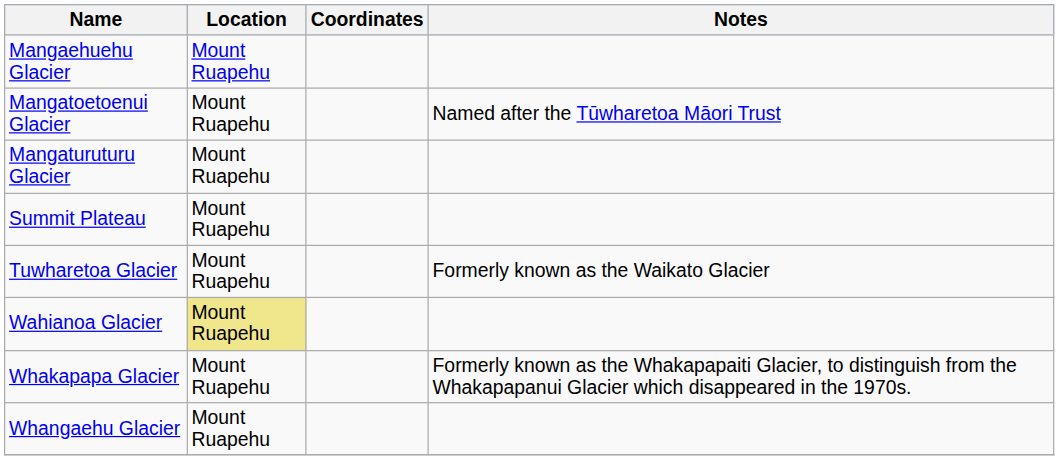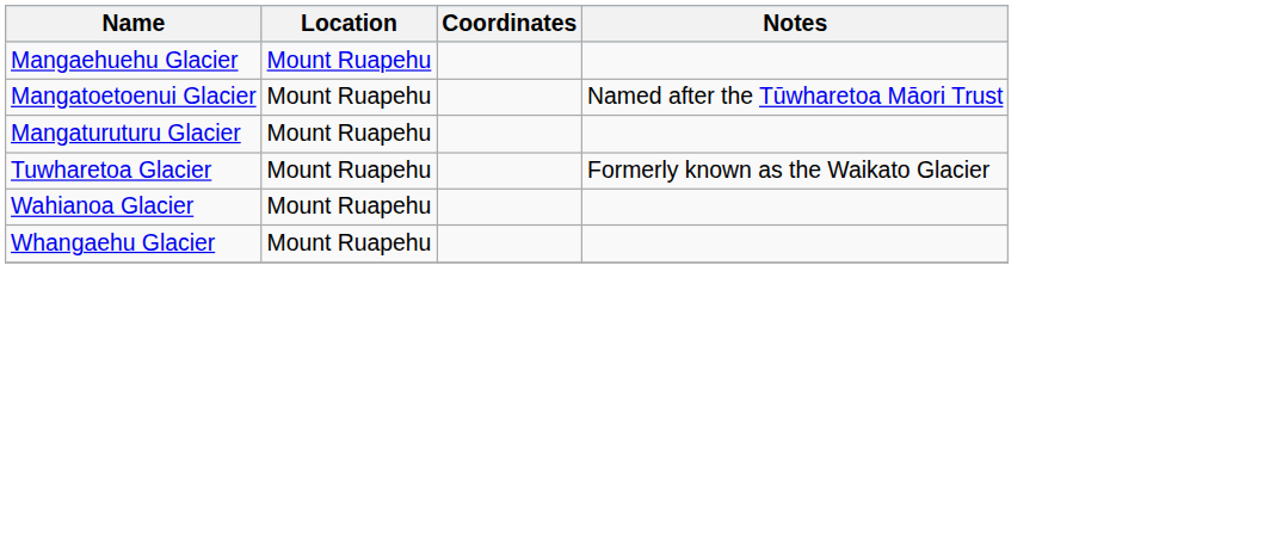- row: Summit Plateau | Mount Ruapehu
Wahianoa Glacier | Location: khaki background -> no background
- row: Whakapapa Glacier | Mount Ruapehu | Formerly known as the Whakapapaiti Glacier, to distinguish from the Whakapapanui Glacier which disappeared in the 1970s.
